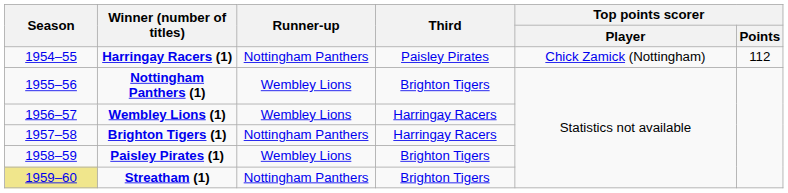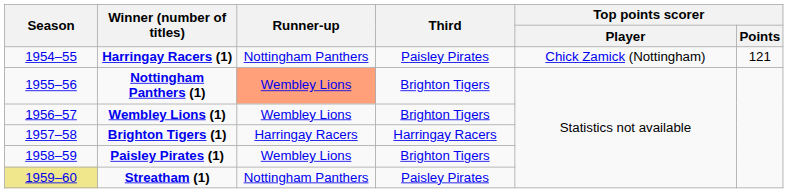Harringay Racers (1) | Top points scorer / Points: 112 -> 121
Nottingham Panthers (1) | Runner-up: no background -> lightsalmon background
Wembley Lions (1) | Third: Harringay Racers -> Brighton Tigers
Brighton Tigers (1) | Runner-up: Nottingham Panthers -> Harringay Racers
Streatham (1) | Third: Brighton Tigers -> Paisley Pirates
